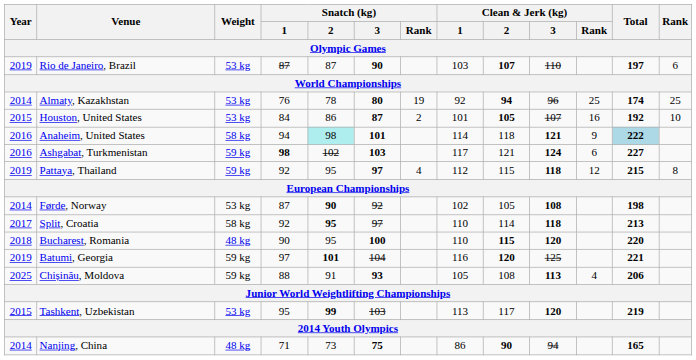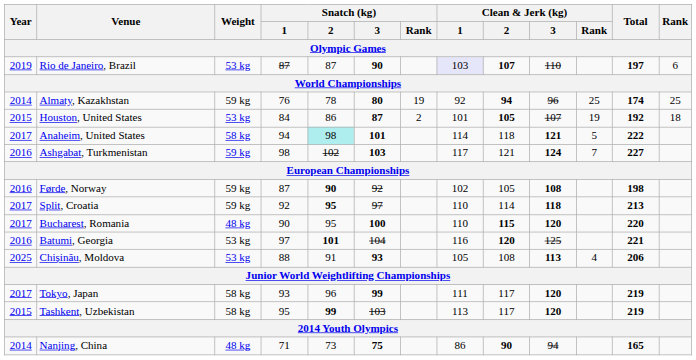Rio de Janeiro, Brazil | Clean & Jerk (kg) / 1: no background -> lavender background
Almaty, Kazakhstan | Weight: 53 kg -> 59 kg
Houston, United States | Clean & Jerk (kg) / Rank: 16 -> 19
Houston, United States | Rank: 10 -> 18
Anaheim, United States | Year: 2016 -> 2017
Anaheim, United States | Clean & Jerk (kg) / Rank: 9 -> 5
Anaheim, United States | Total: lightblue background -> no background
Ashgabat, Turkmenistan | Snatch (kg) / 1: bold -> normal
Ashgabat, Turkmenistan | Clean & Jerk (kg) / Rank: 6 -> 7
- row: 2019 | Pattaya, Thailand | 59 kg | 92 | 95 | 97 | 4 | 112 | 115 | 118 | 12 | 215 | 8
Førde, Norway | Year: 2014 -> 2016
Førde, Norway | Weight: 53 kg -> 59 kg
Split, Croatia | Weight: 58 kg -> 59 kg
Bucharest, Romania | Year: 2018 -> 2017
Batumi, Georgia | Year: 2019 -> 2016
Batumi, Georgia | Weight: 59 kg -> 53 kg
Chișinău, Moldova | Weight: 59 kg -> 53 kg
+ row: 2017 | Tokyo, Japan | 58 kg | 93 | 96 | 99 | 111 | 117 | 120 | 219
Tashkent, Uzbekistan | Weight: 53 kg -> 58 kg
